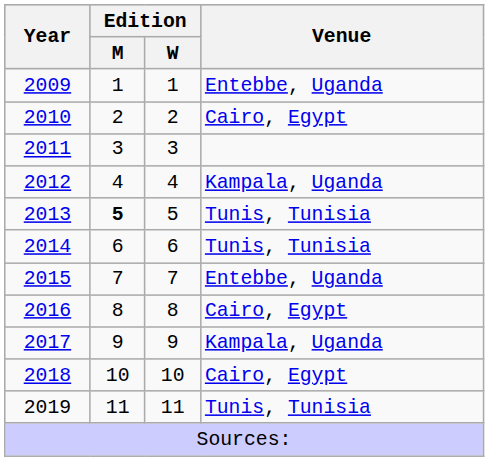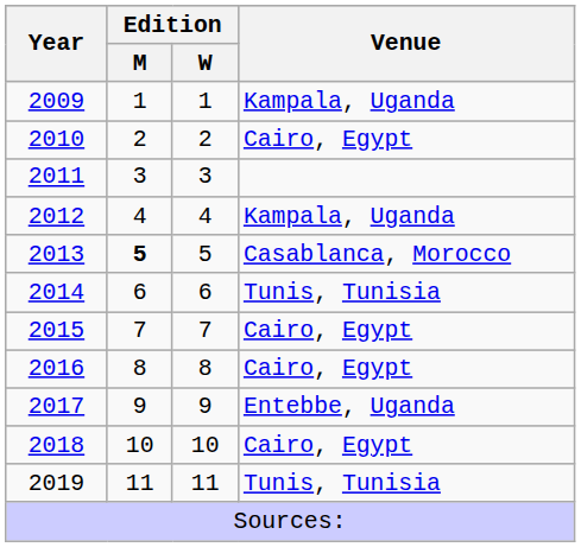2009 | Venue: Entebbe, Uganda -> Kampala, Uganda
2013 | Venue: Tunis, Tunisia -> Casablanca, Morocco
2015 | Venue: Entebbe, Uganda -> Cairo, Egypt
2017 | Venue: Kampala, Uganda -> Entebbe, Uganda
